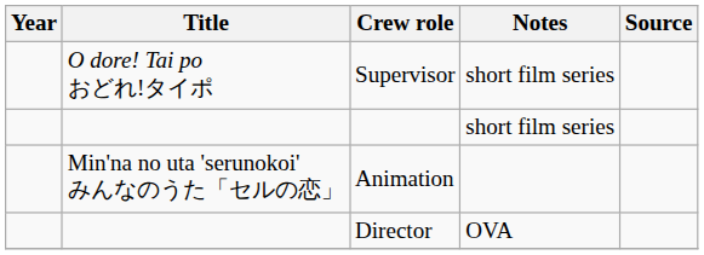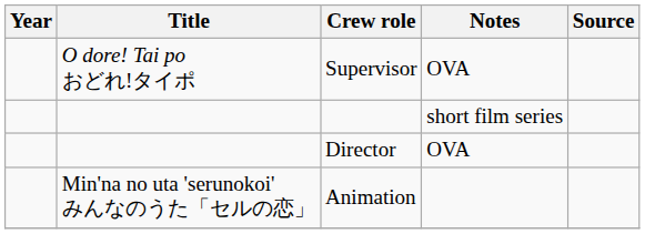Supervisor | Notes: short film series -> OVA
rows swapped: Animation <-> Director
